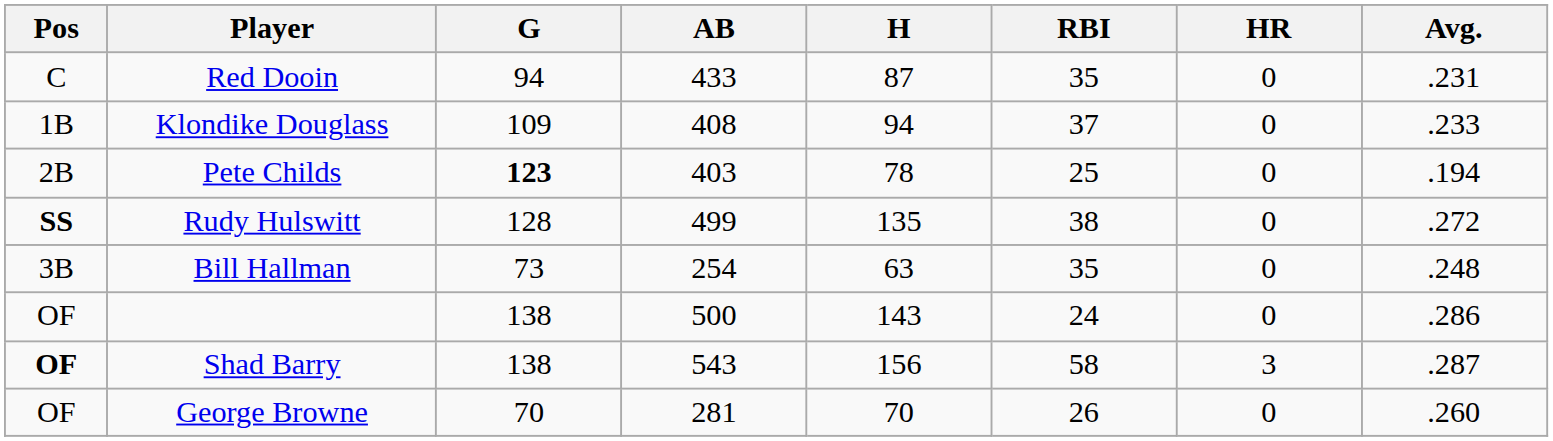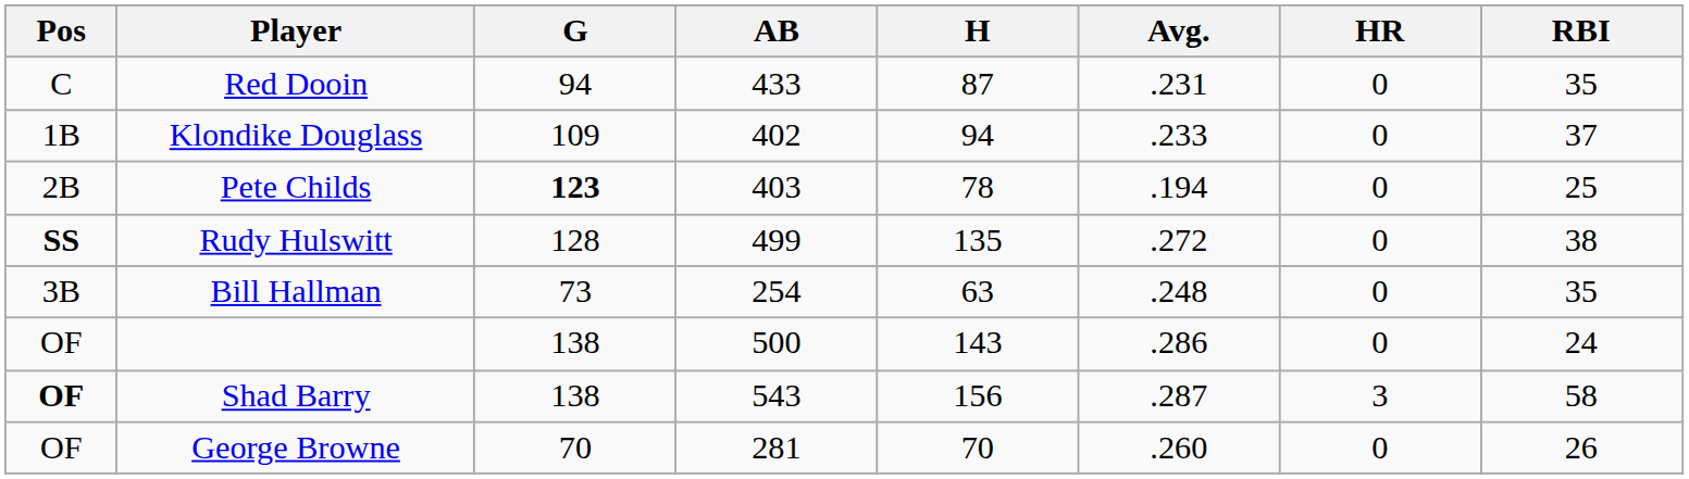columns swapped: Avg. <-> RBI
Klondike Douglass | AB: 408 -> 402
